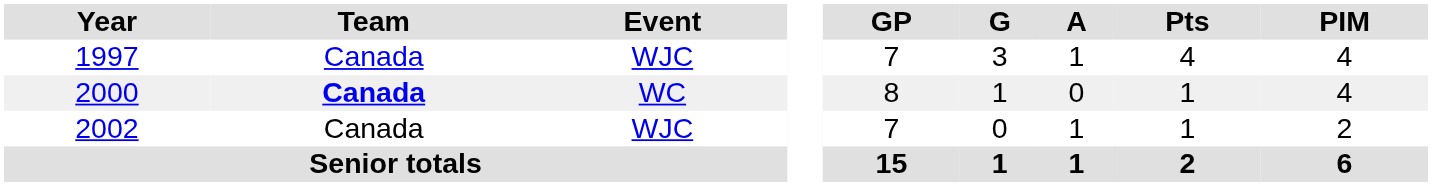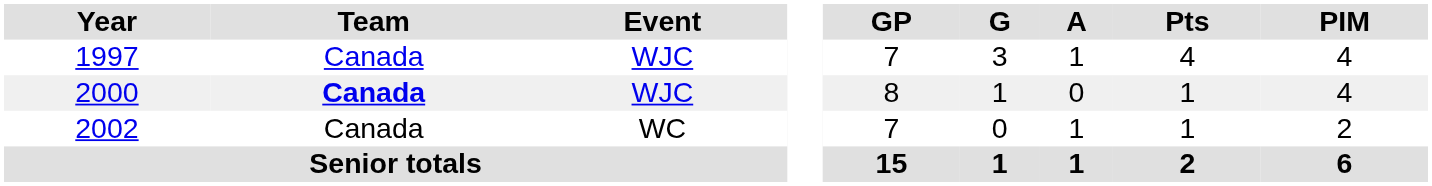2000 | Event: WC -> WJC
2002 | Event: WJC -> WC
